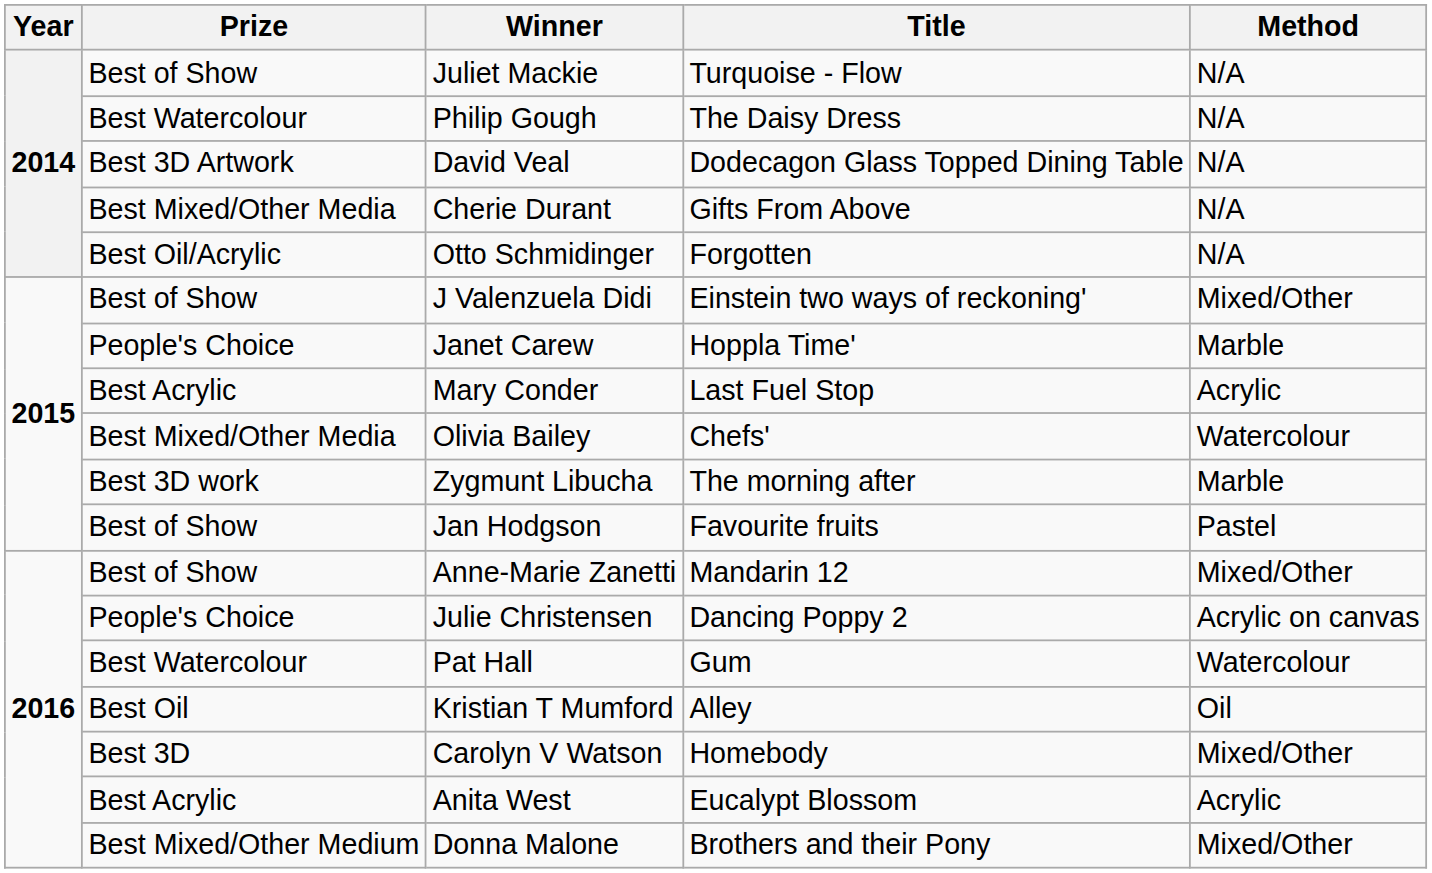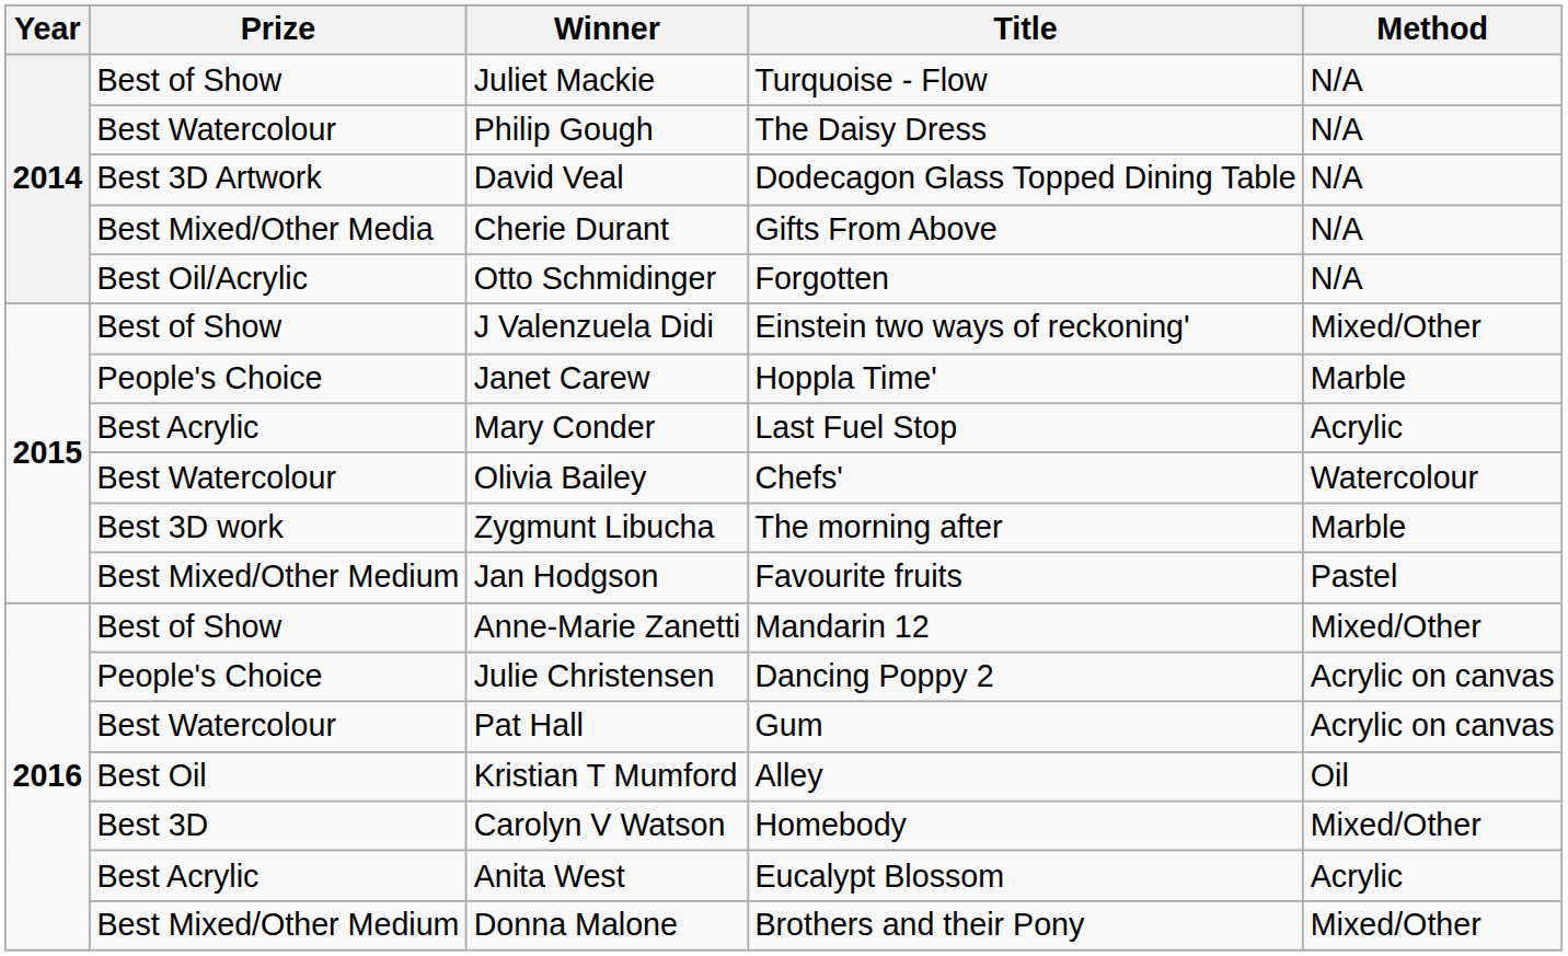Olivia Bailey | Prize: Best Mixed/Other Media -> Best Watercolour
Jan Hodgson | Prize: Best of Show -> Best Mixed/Other Medium
Pat Hall | Method: Watercolour -> Acrylic on canvas
